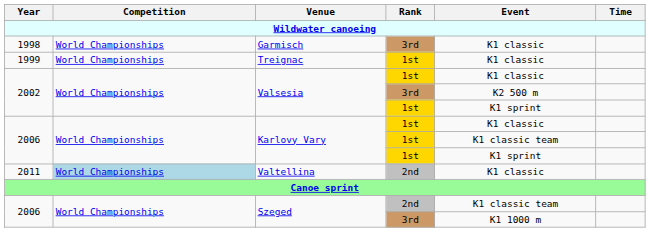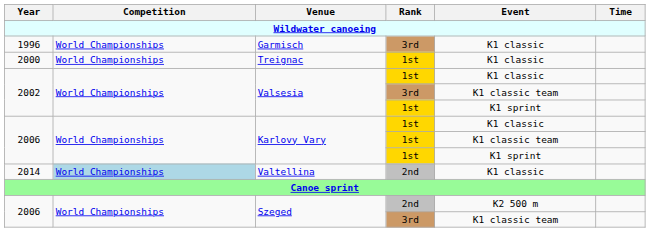Garmisch | Year: 1998 -> 1996
Treignac | Year: 1999 -> 2000
Valsesia / 3rd | Event: K2 500 m -> K1 classic team
Valtellina | Year: 2011 -> 2014
Szeged / 2nd | Event: K1 classic team -> K2 500 m
Szeged / 3rd | Event: K1 1000 m -> K1 classic team
